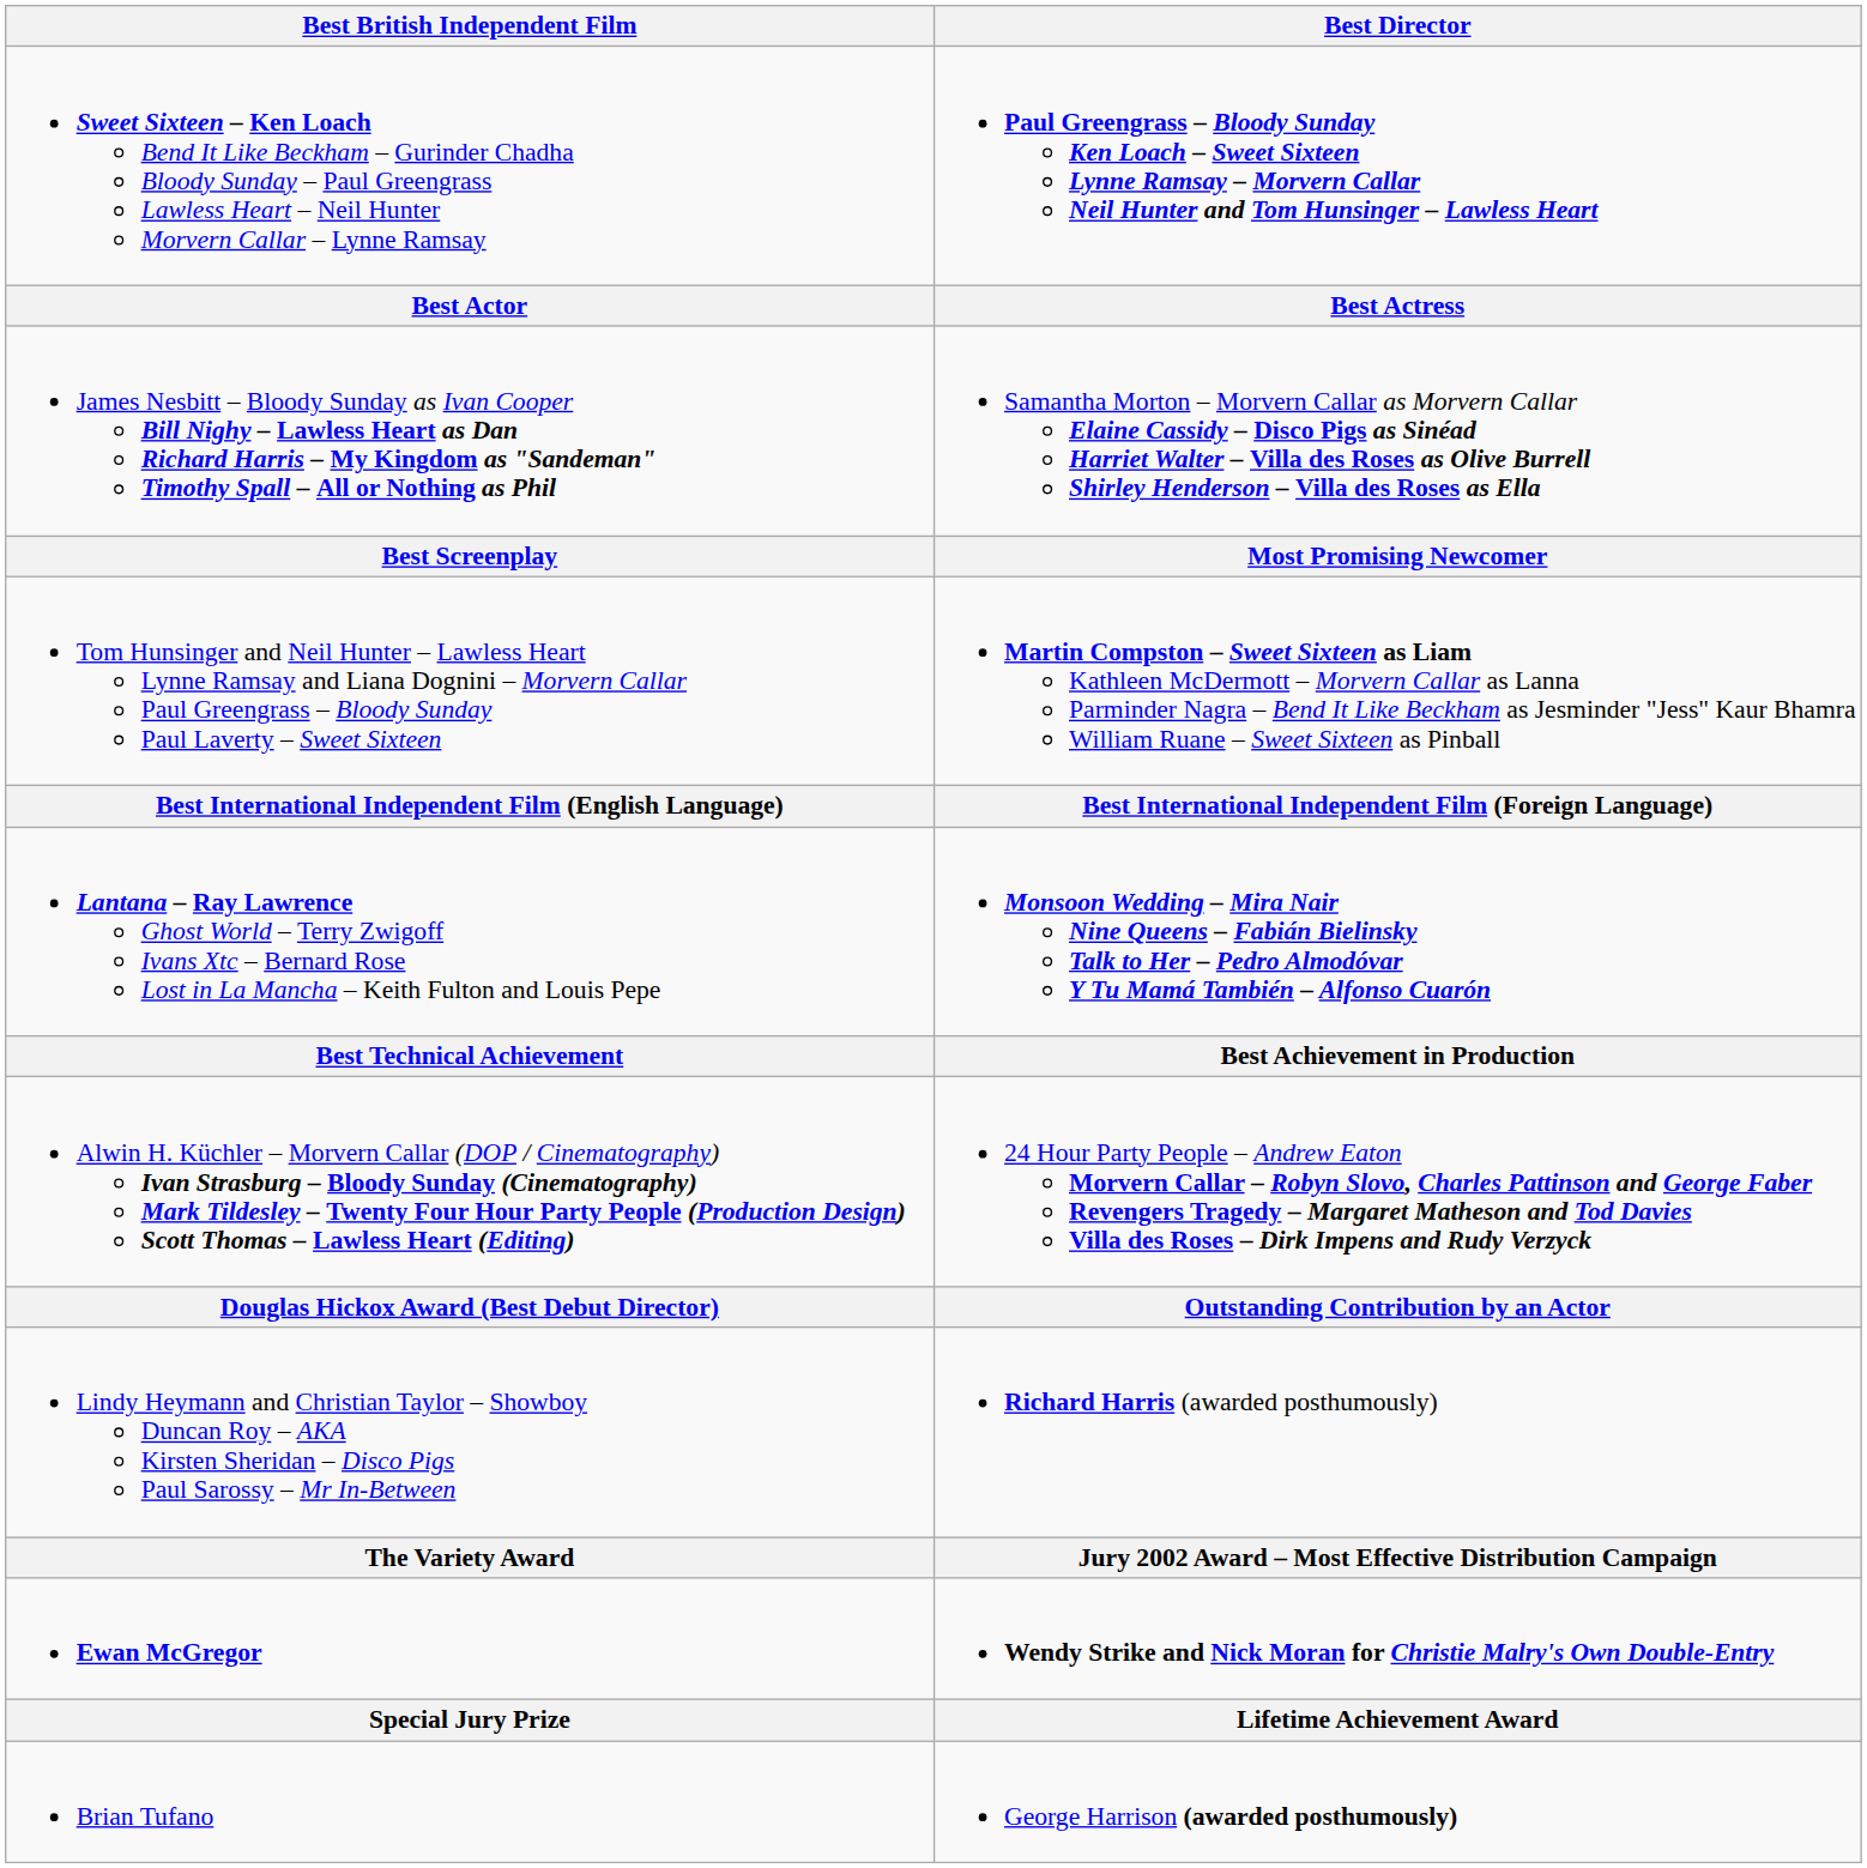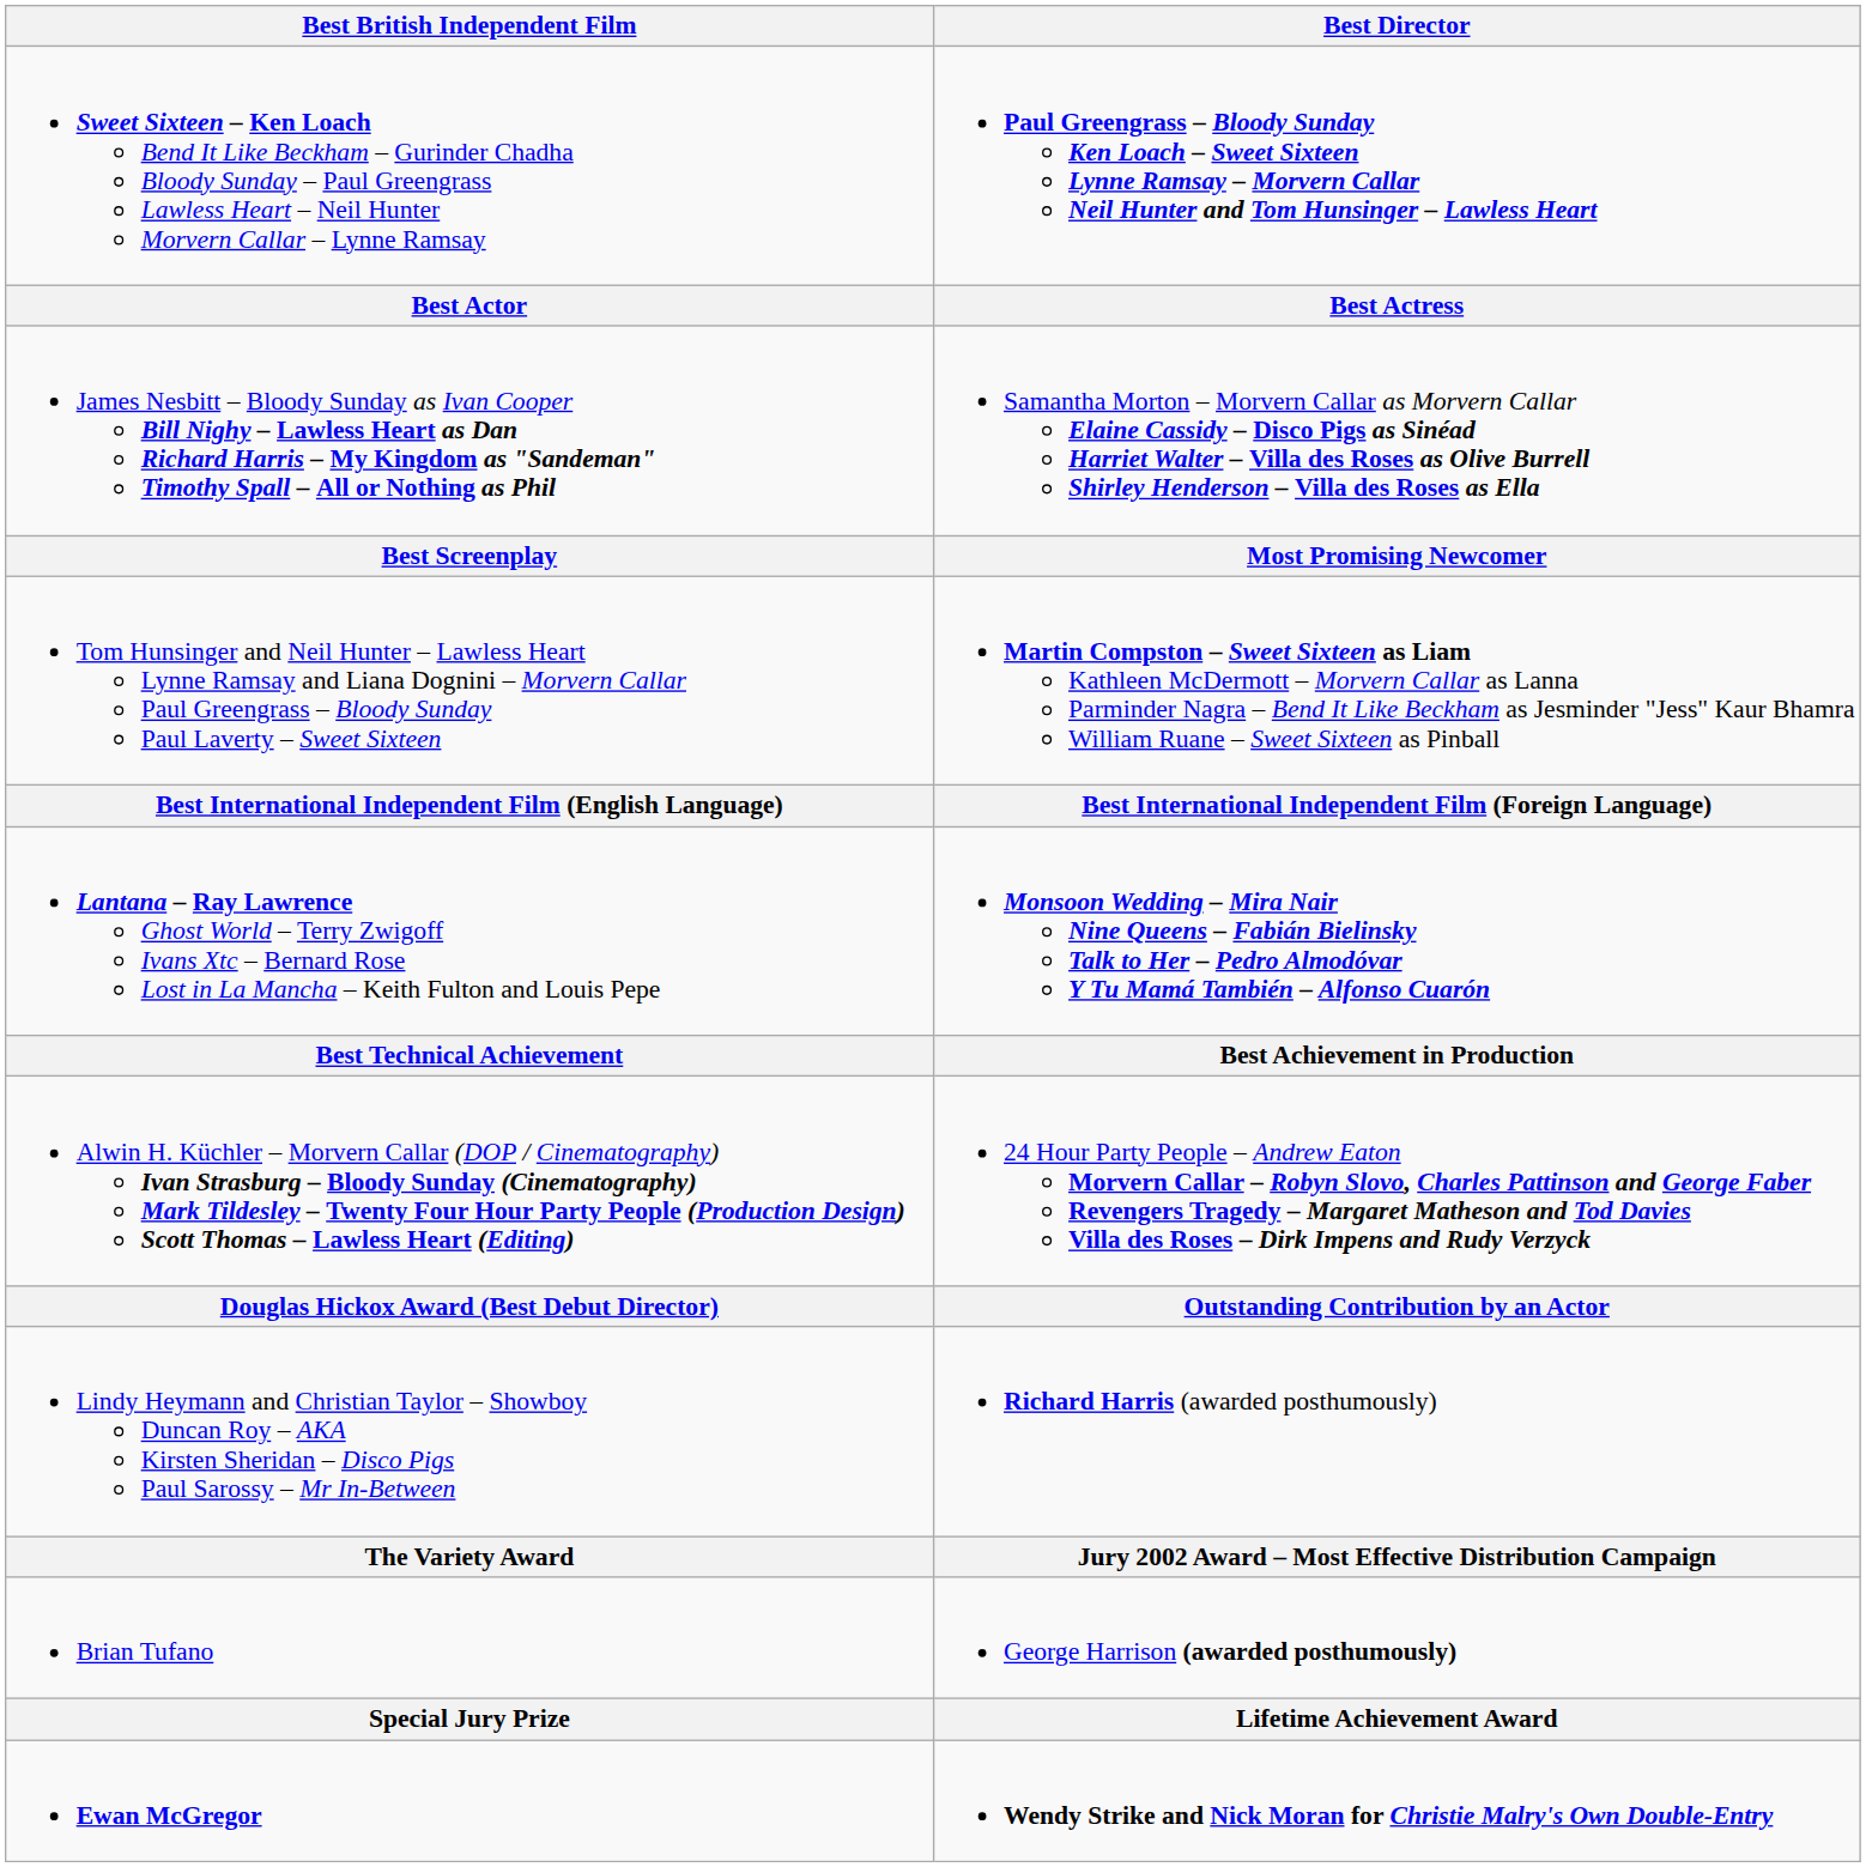rows swapped: Ewan McGregor <-> Brian Tufano
